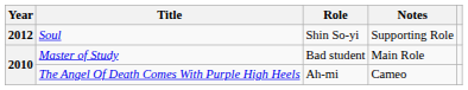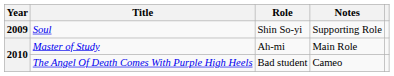Soul | Year: 2012 -> 2009
Master of Study | Role: Bad student -> Ah-mi
The Angel Of Death Comes With Purple High Heels | Role: Ah-mi -> Bad student
